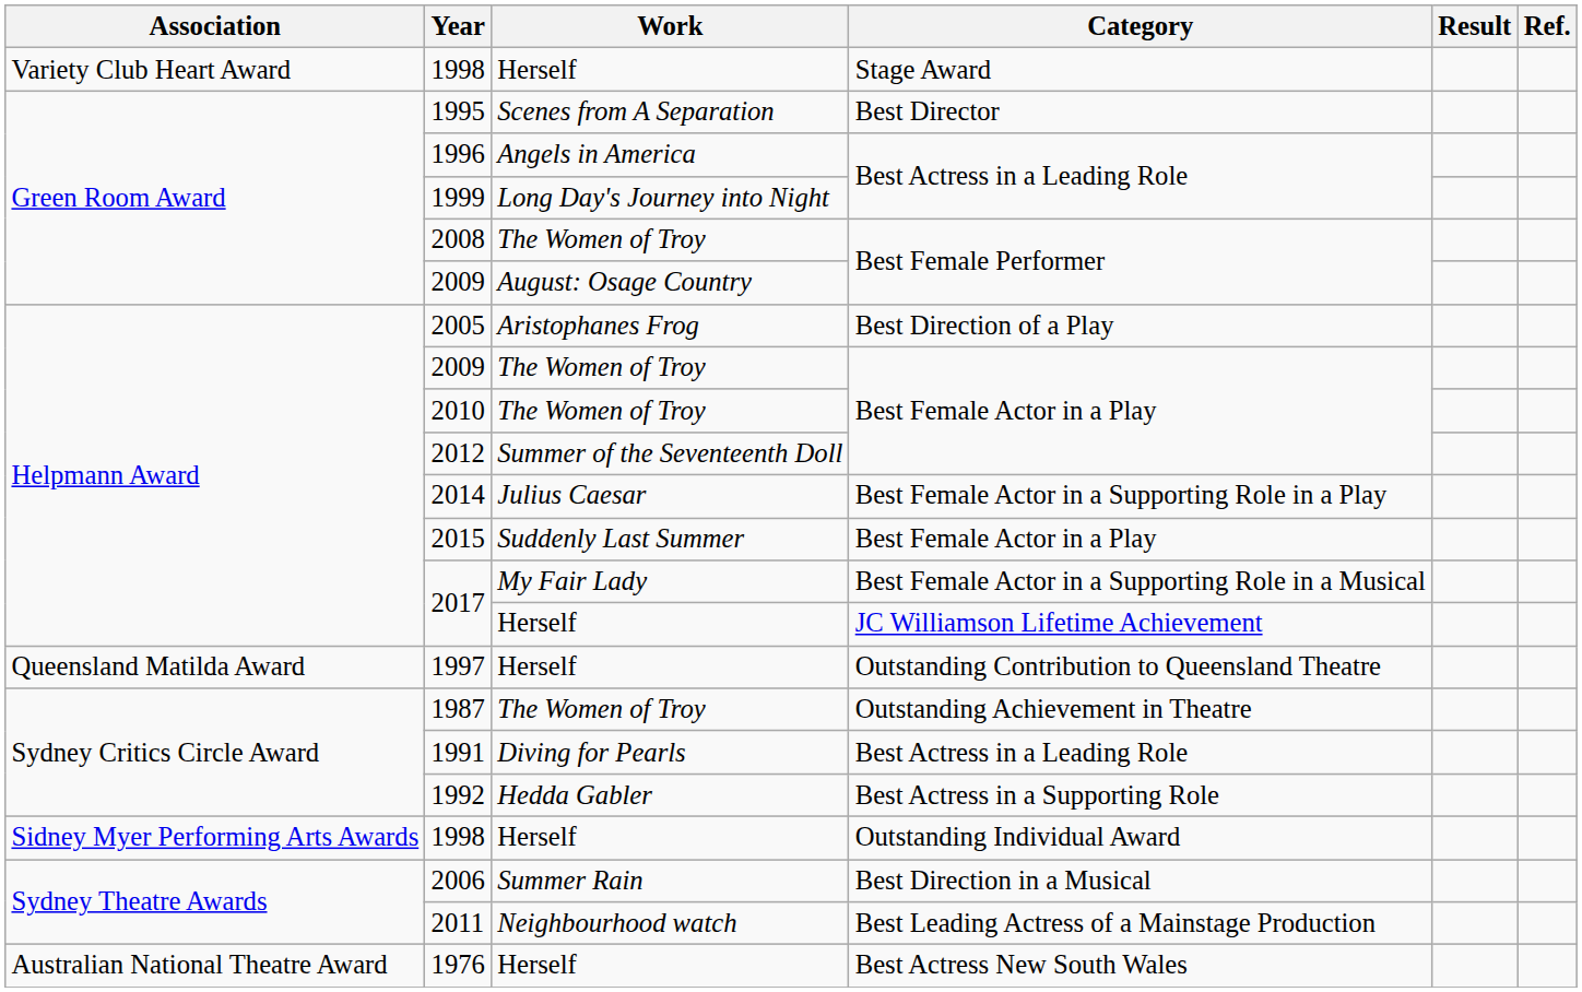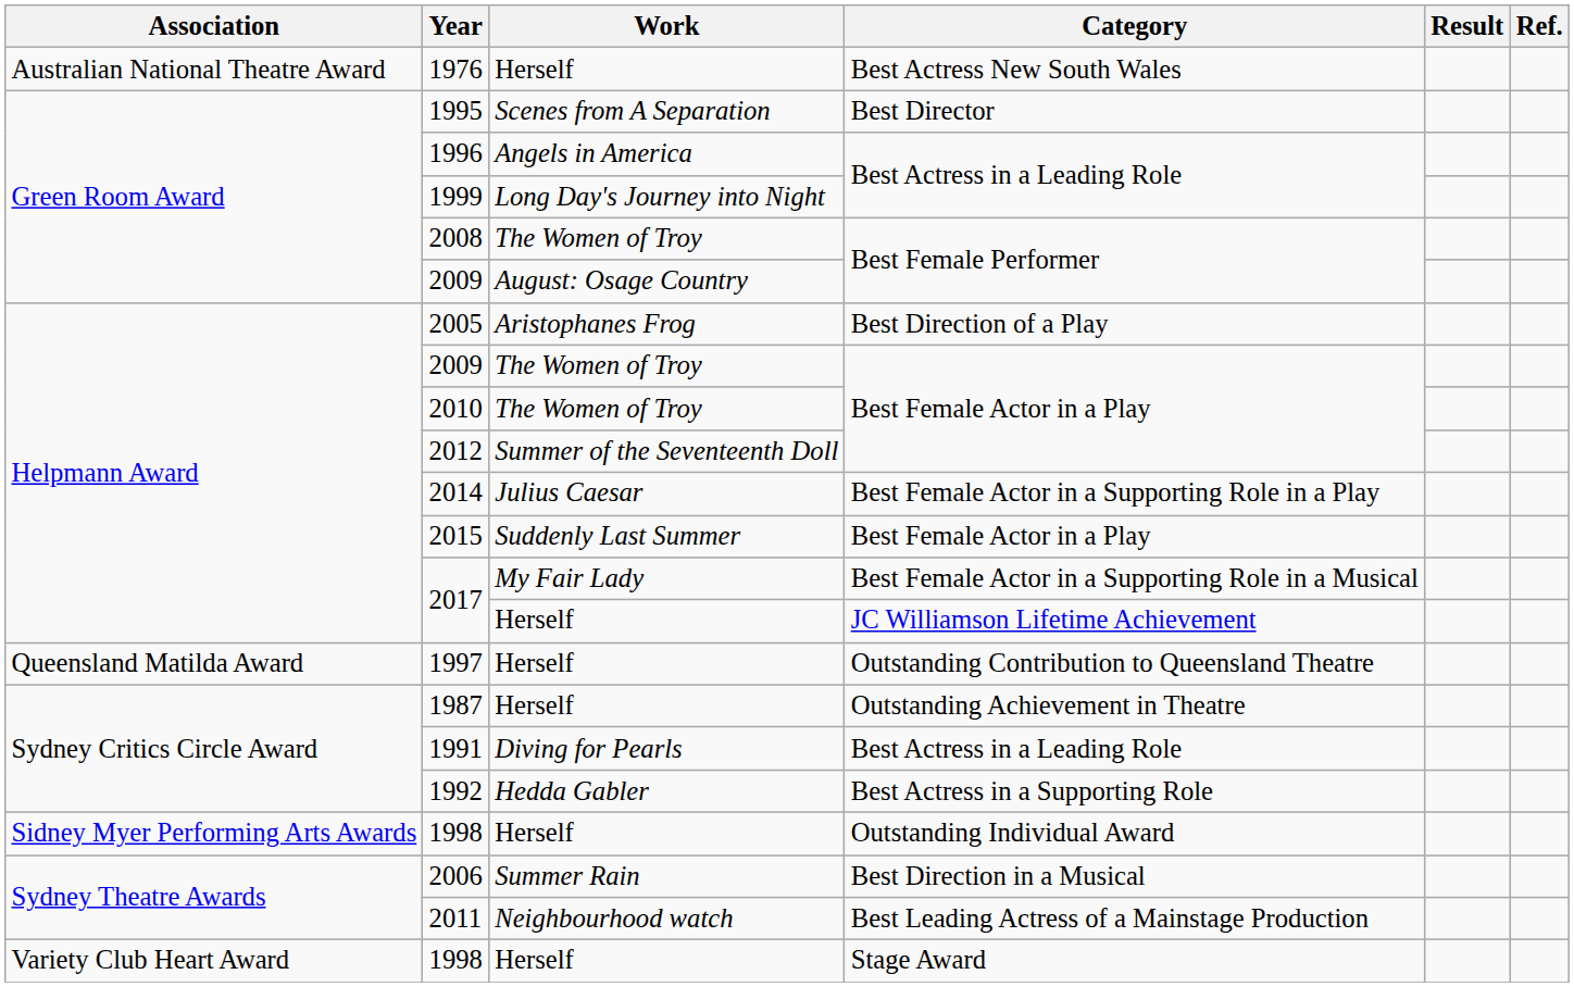rows swapped: 1976 <-> 1998 / Stage Award
1987 | Work: The Women of Troy -> Herself
